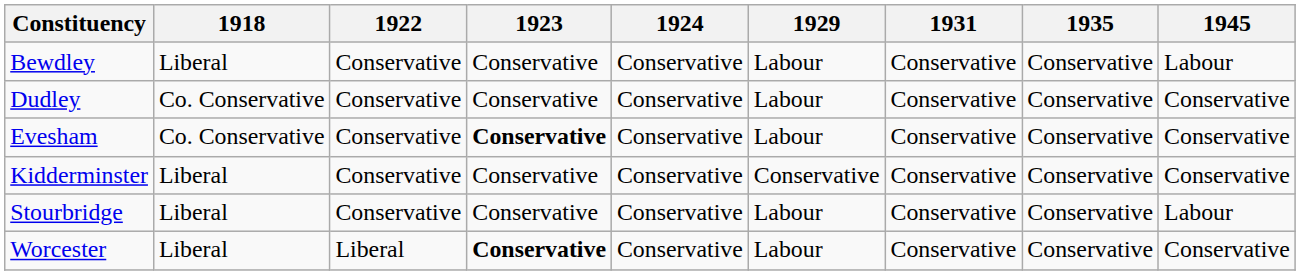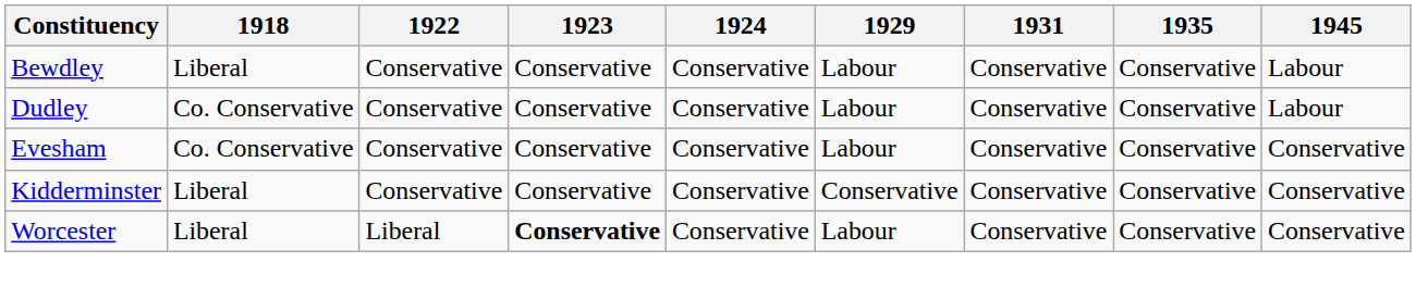Dudley | 1945: Conservative -> Labour
Evesham | 1923: bold -> normal
- row: Stourbridge | Liberal | Conservative | Conservative | Conservative | Labour | Conservative | Conservative | Labour
